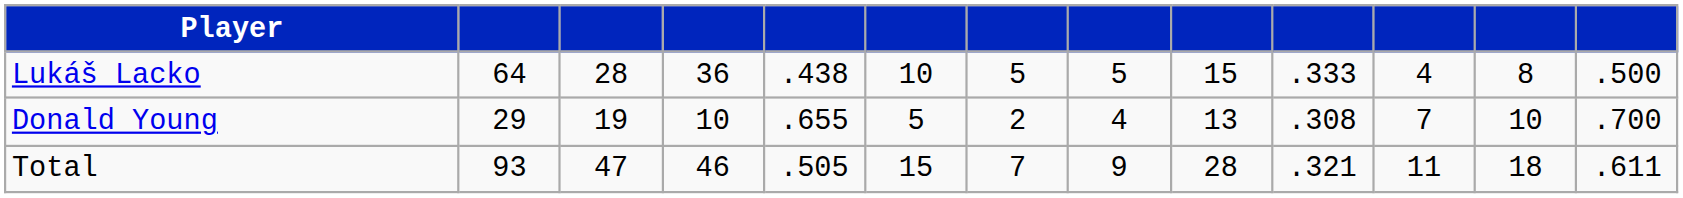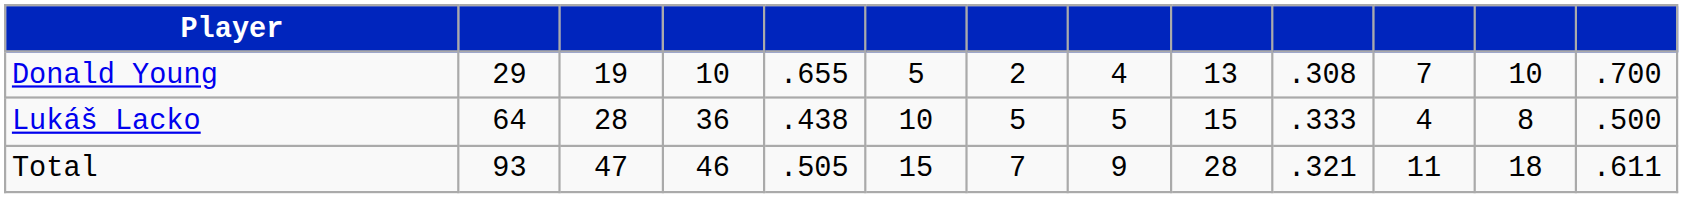rows swapped: Lukáš Lacko <-> Donald Young
